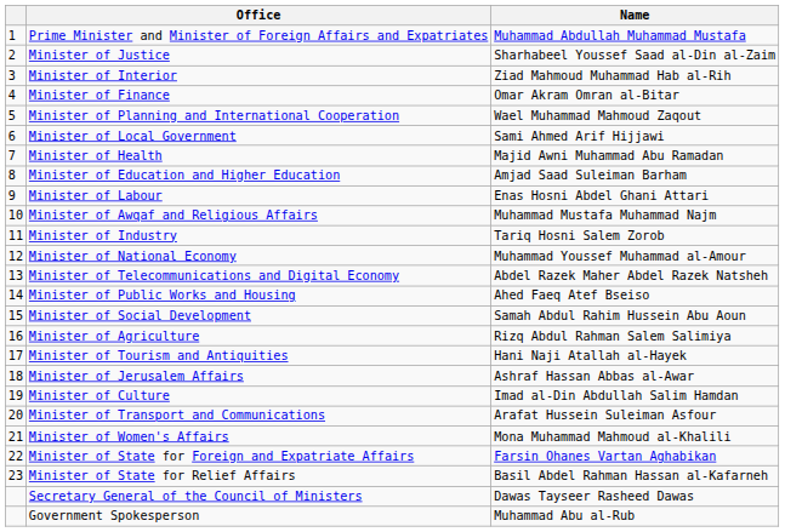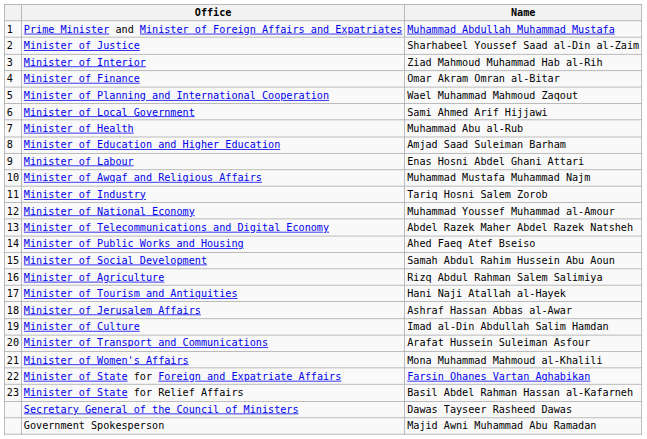Minister of Health | Name: Majid Awni Muhammad Abu Ramadan -> Muhammad Abu al-Rub
Government Spokesperson | Name: Muhammad Abu al-Rub -> Majid Awni Muhammad Abu Ramadan
